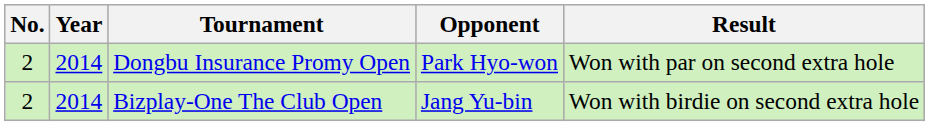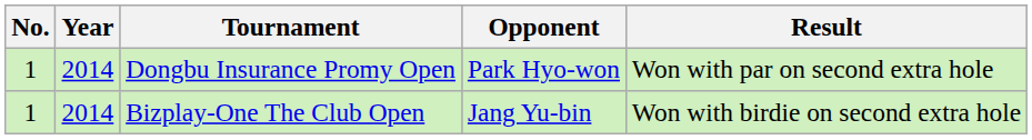Dongbu Insurance Promy Open | No.: 2 -> 1
Bizplay-One The Club Open | No.: 2 -> 1
